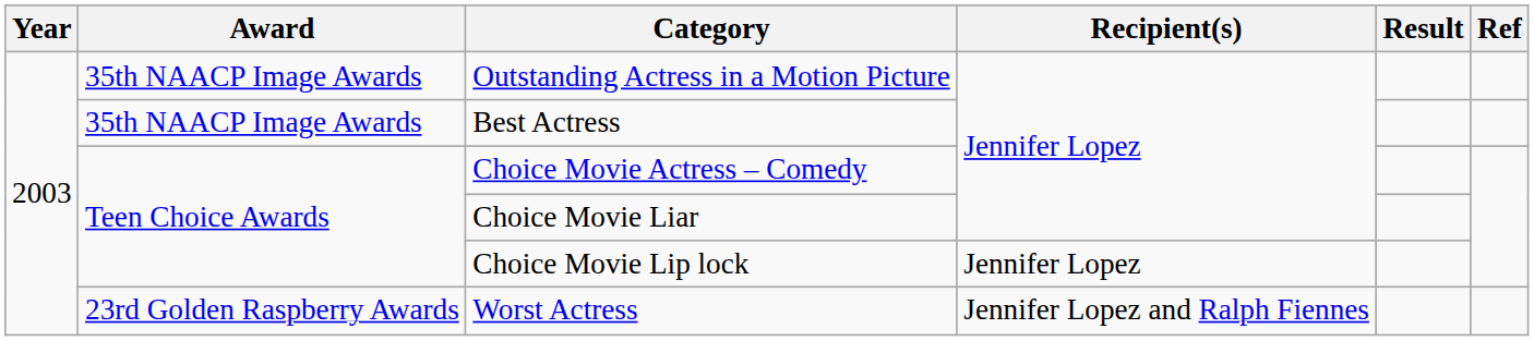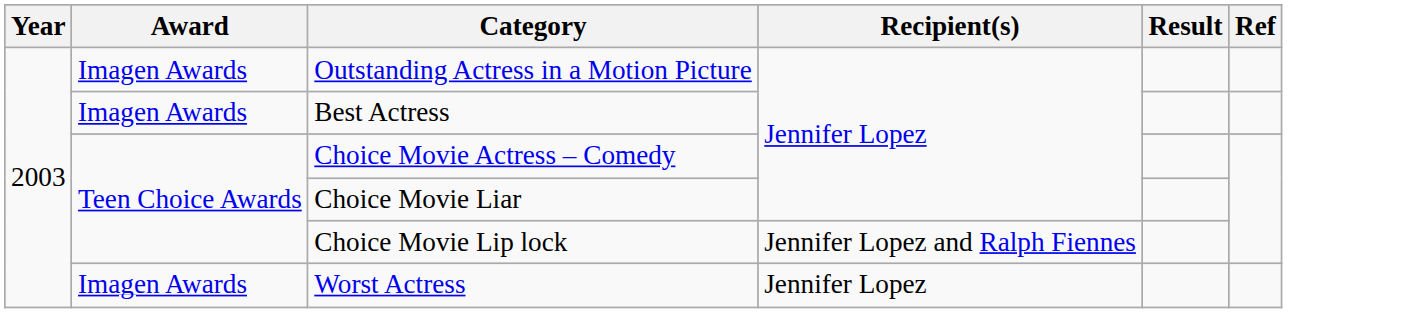Outstanding Actress in a Motion Picture | Award: 35th NAACP Image Awards -> Imagen Awards
Best Actress | Award: 35th NAACP Image Awards -> Imagen Awards
Choice Movie Lip lock | Recipient(s): Jennifer Lopez -> Jennifer Lopez and Ralph Fiennes
Worst Actress | Award: 23rd Golden Raspberry Awards -> Imagen Awards
Worst Actress | Recipient(s): Jennifer Lopez and Ralph Fiennes -> Jennifer Lopez
